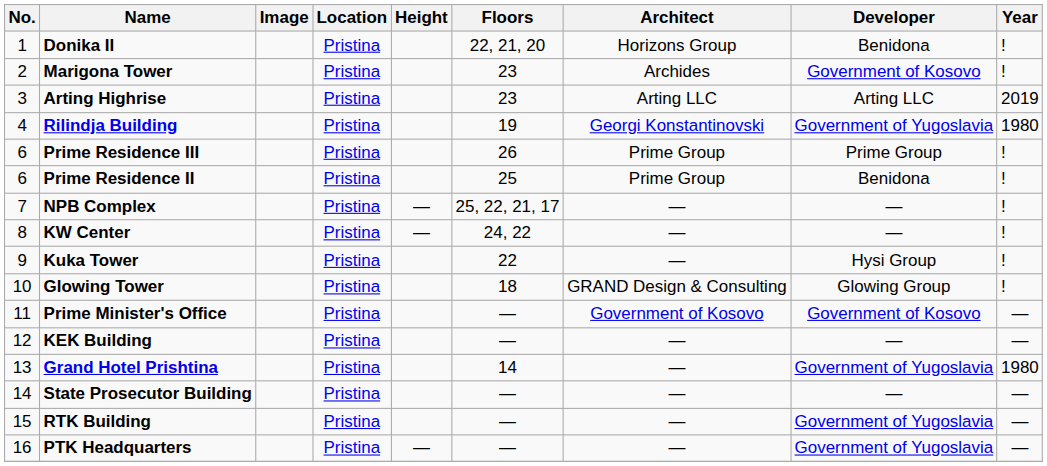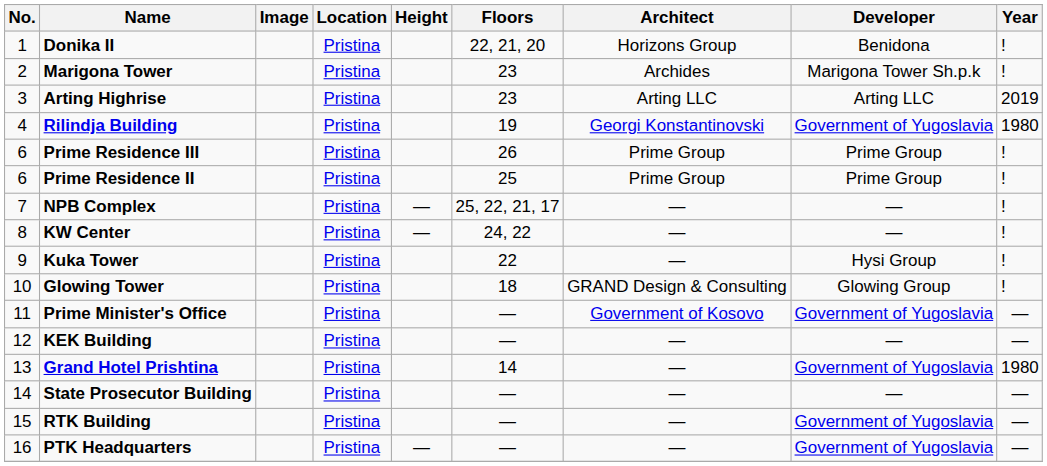Marigona Tower | Developer: Government of Kosovo -> Marigona Tower Sh.p.k
Prime Residence II | Developer: Benidona -> Prime Group
Prime Minister's Office | Developer: Government of Kosovo -> Government of Yugoslavia
